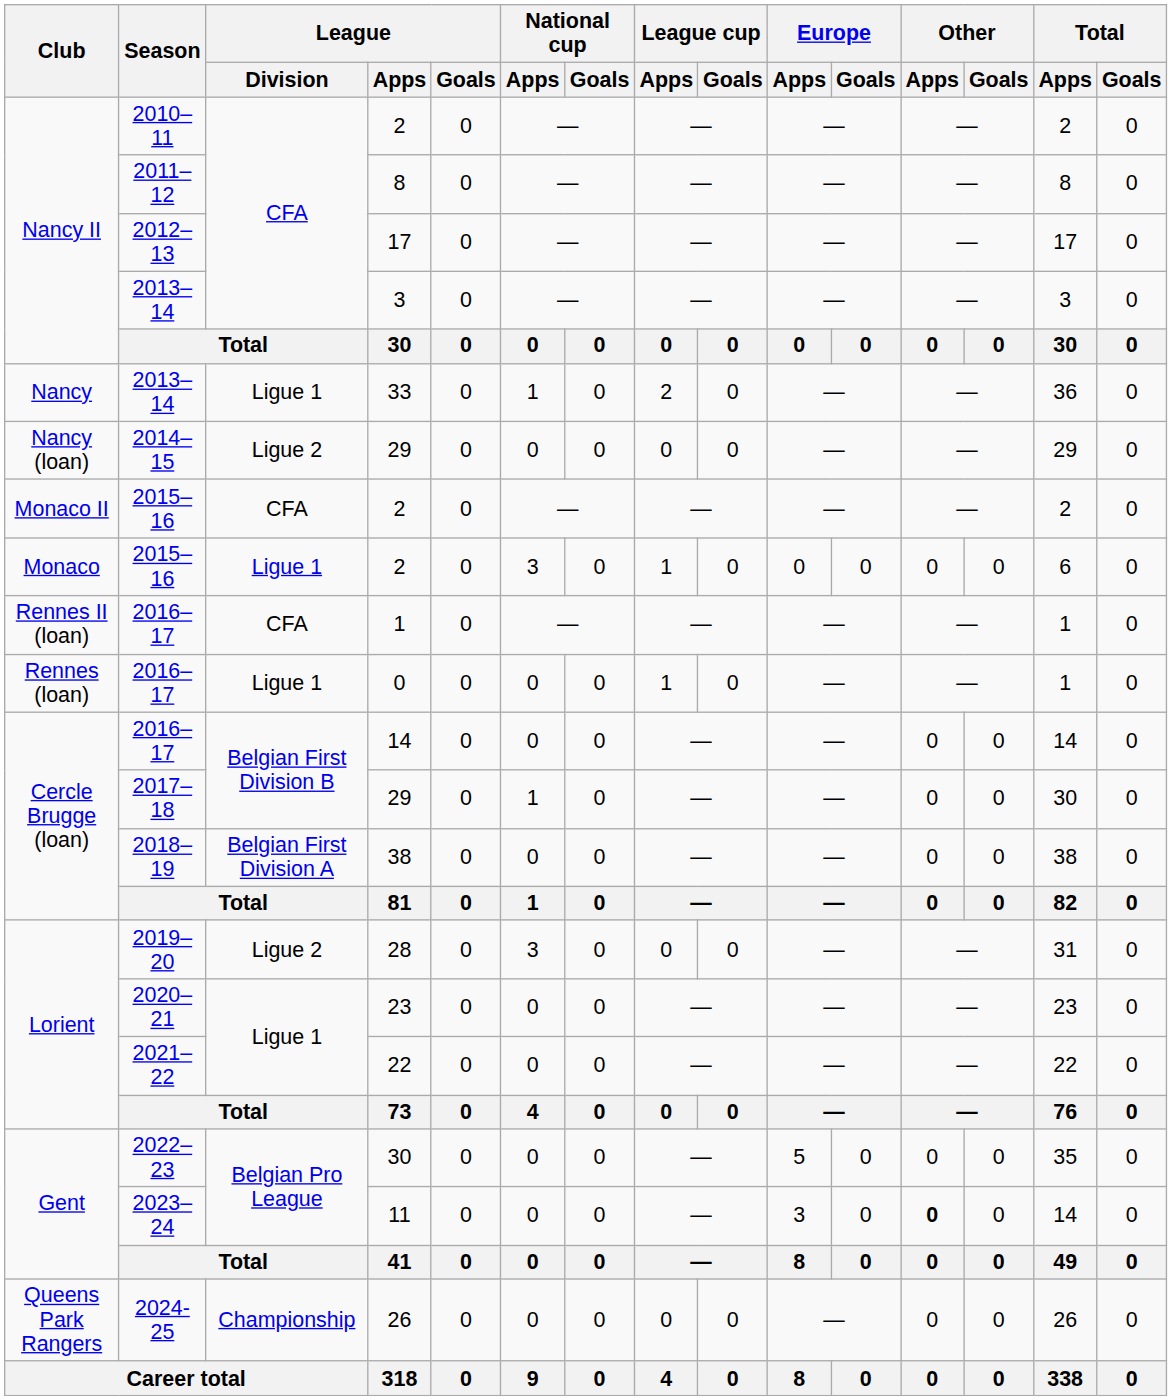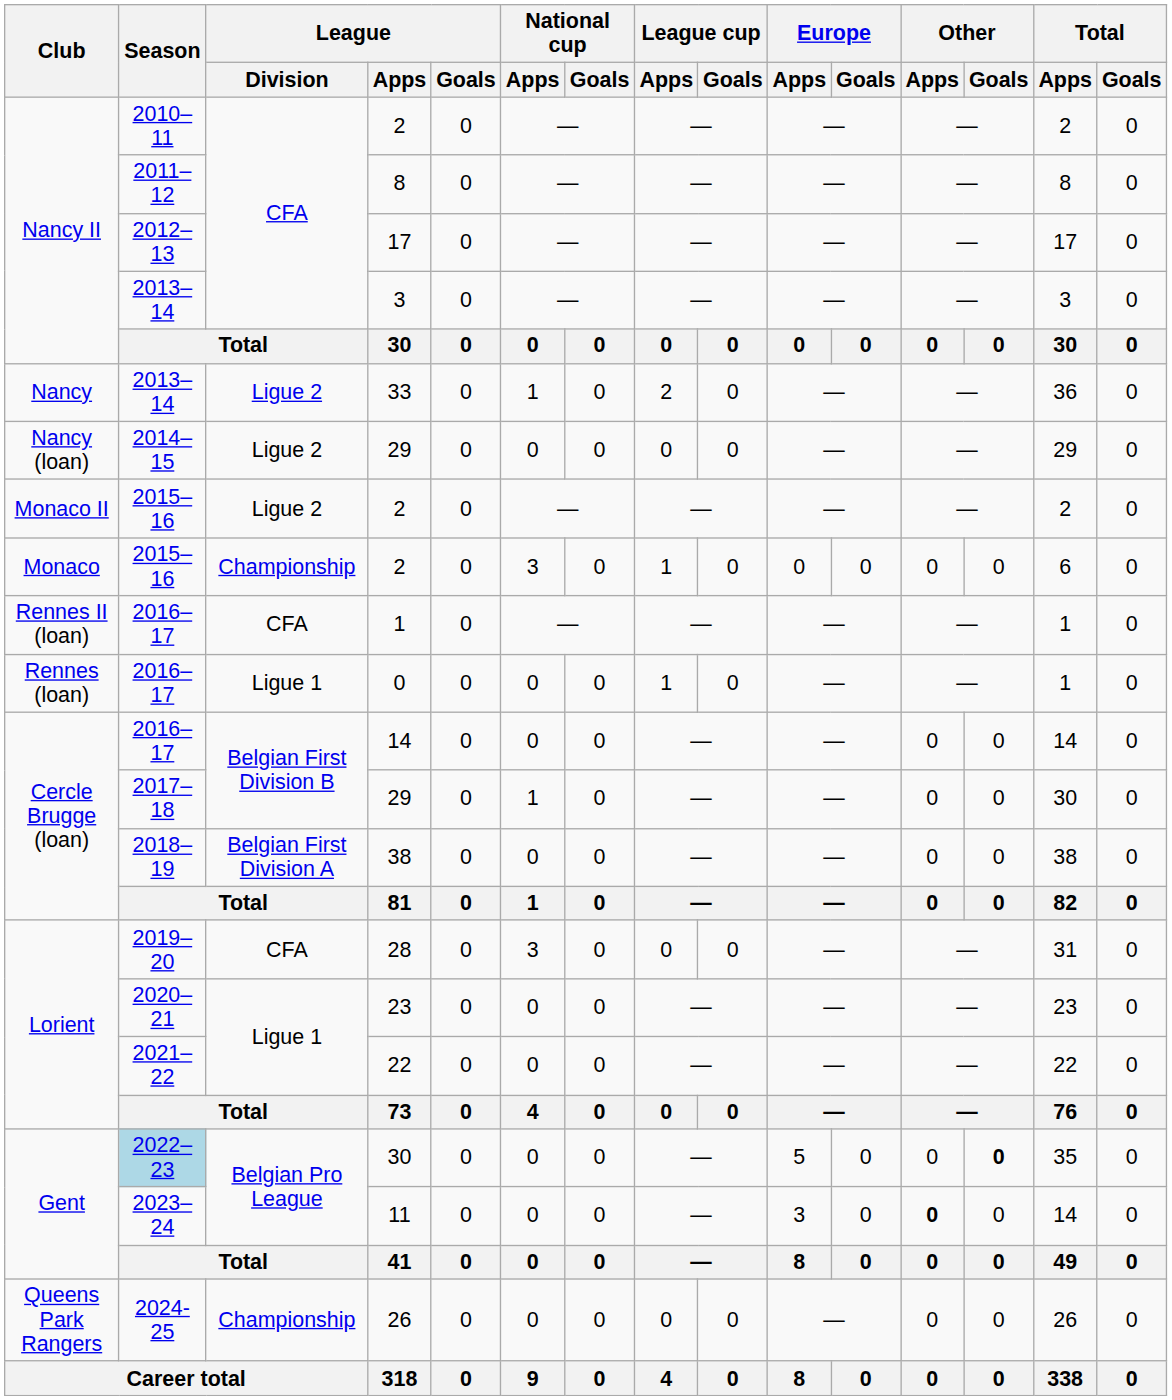33 | League / Division: Ligue 1 -> Ligue 2
Monaco II / 2 | League / Division: CFA -> Ligue 2
Monaco / 2 | League / Division: Ligue 1 -> Championship
28 | League / Division: Ligue 2 -> CFA
Gent / 30 | Season: no background -> lightblue background
Gent / 30 | Other / Goals: normal -> bold
